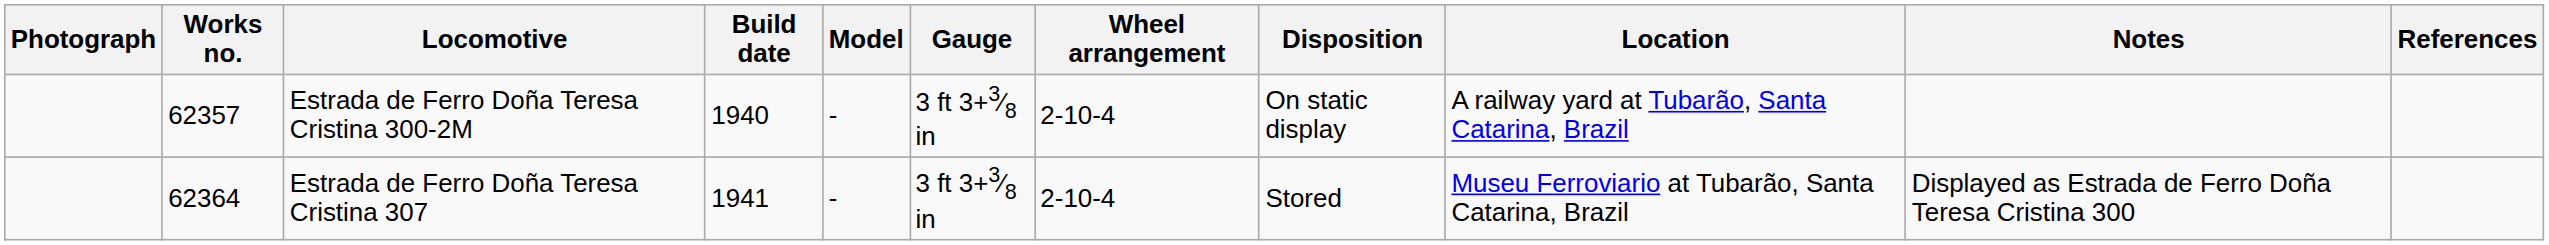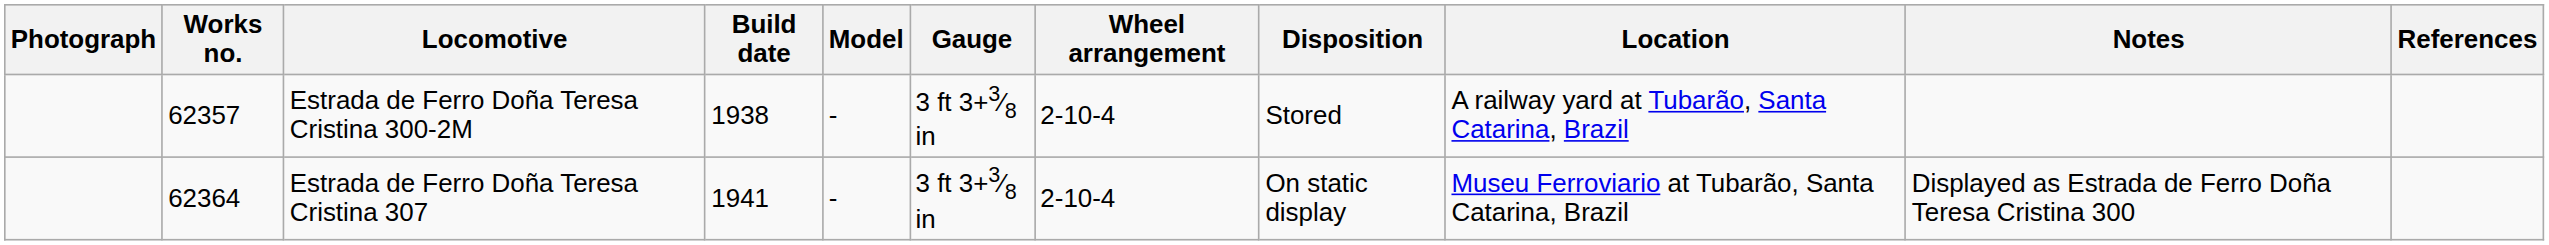Estrada de Ferro Doña Teresa Cristina 300-2M | Build date: 1940 -> 1938
Estrada de Ferro Doña Teresa Cristina 300-2M | Disposition: On static display -> Stored
Estrada de Ferro Doña Teresa Cristina 307 | Disposition: Stored -> On static display
